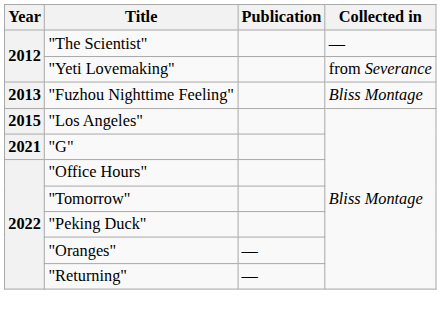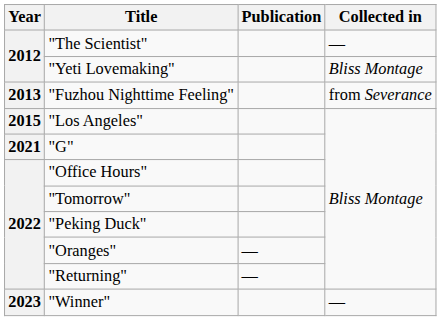"Yeti Lovemaking" | Collected in: from Severance -> Bliss Montage
"Fuzhou Nighttime Feeling" | Collected in: Bliss Montage -> from Severance
+ row: 2023 | "Winner" | —
